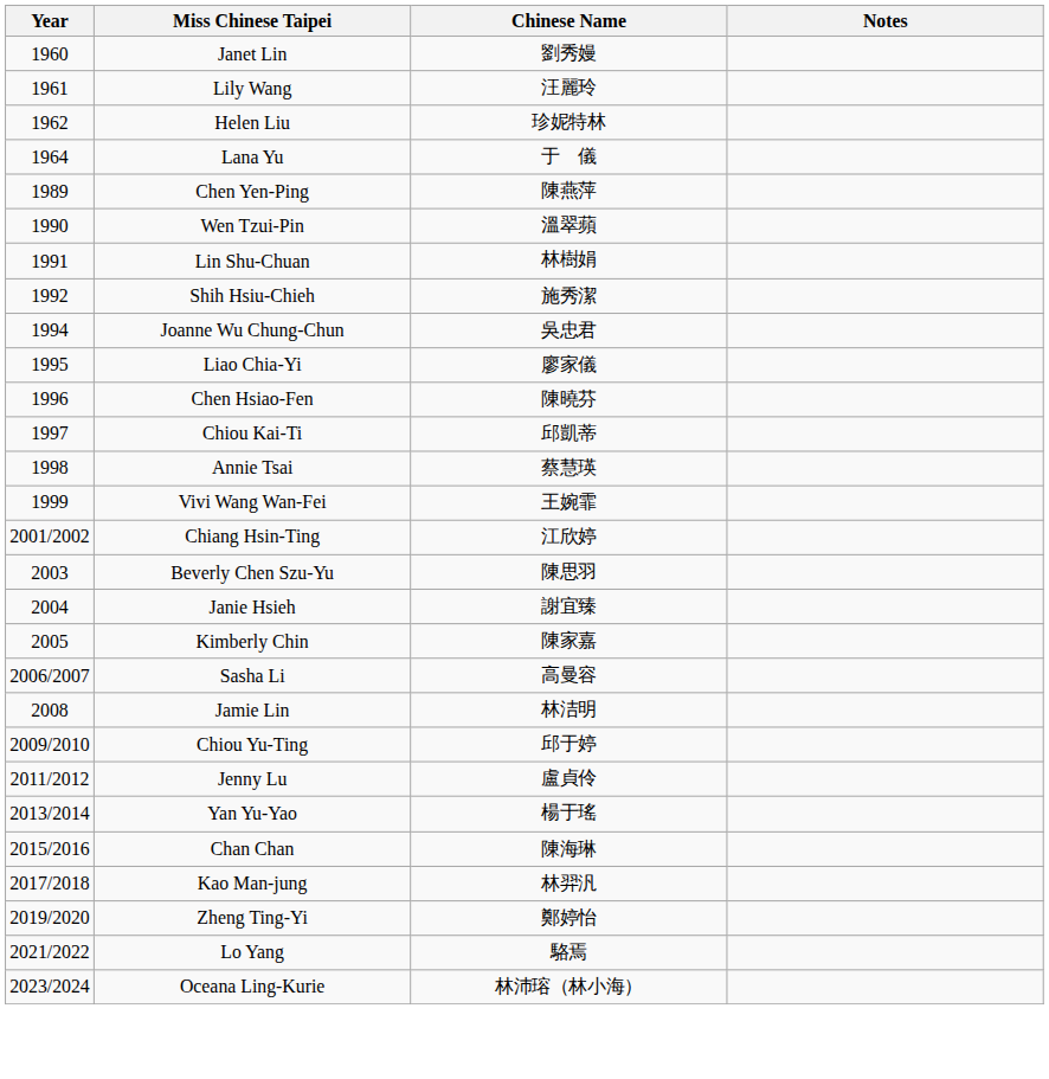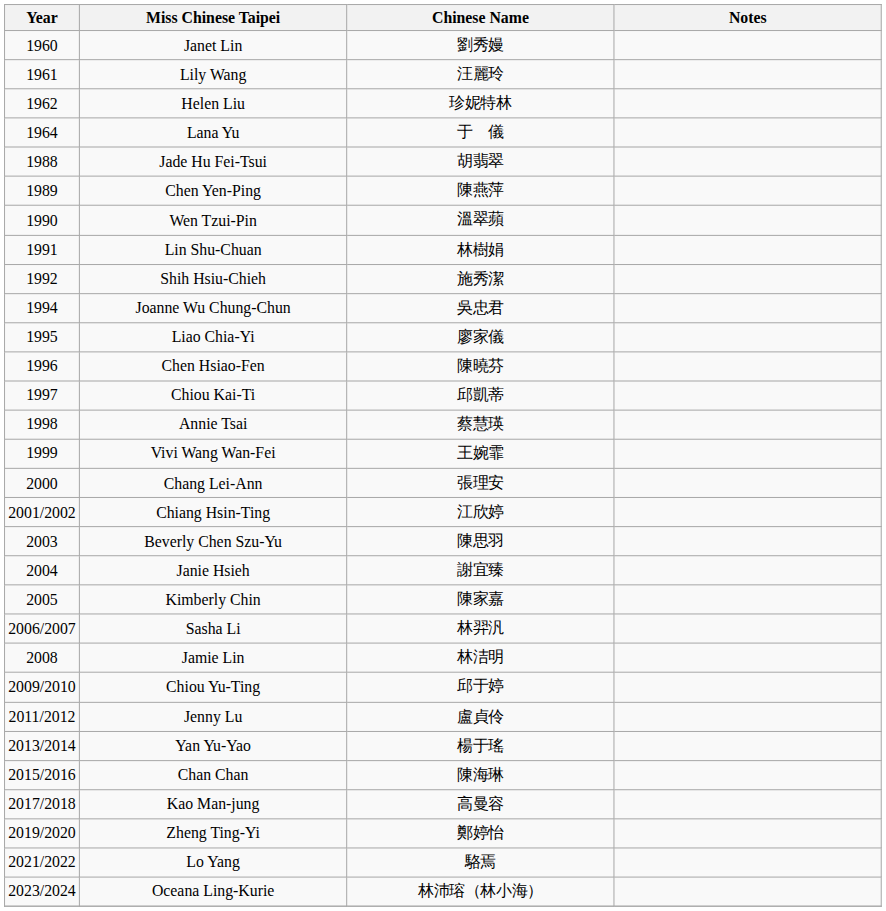+ row: 1988 | Jade Hu Fei-Tsui | 胡翡翠
+ row: 2000 | Chang Lei-Ann | 張理安
Sasha Li | Chinese Name: 高曼容 -> 林羿汎
Kao Man-jung | Chinese Name: 林羿汎 -> 高曼容
